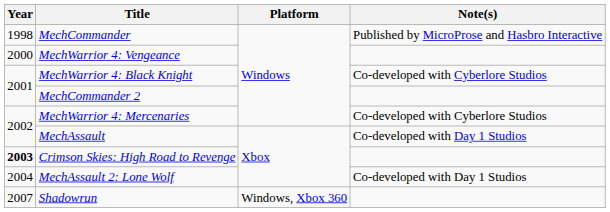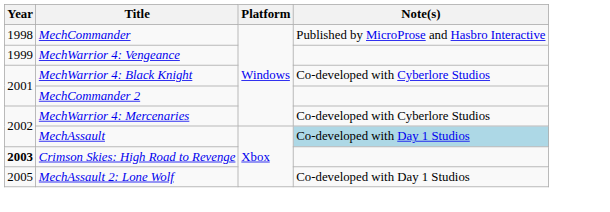MechWarrior 4: Vengeance | Year: 2000 -> 1999
MechAssault | Note(s): no background -> lightblue background
MechAssault 2: Lone Wolf | Year: 2004 -> 2005
- row: 2007 | Shadowrun | Windows, Xbox 360
